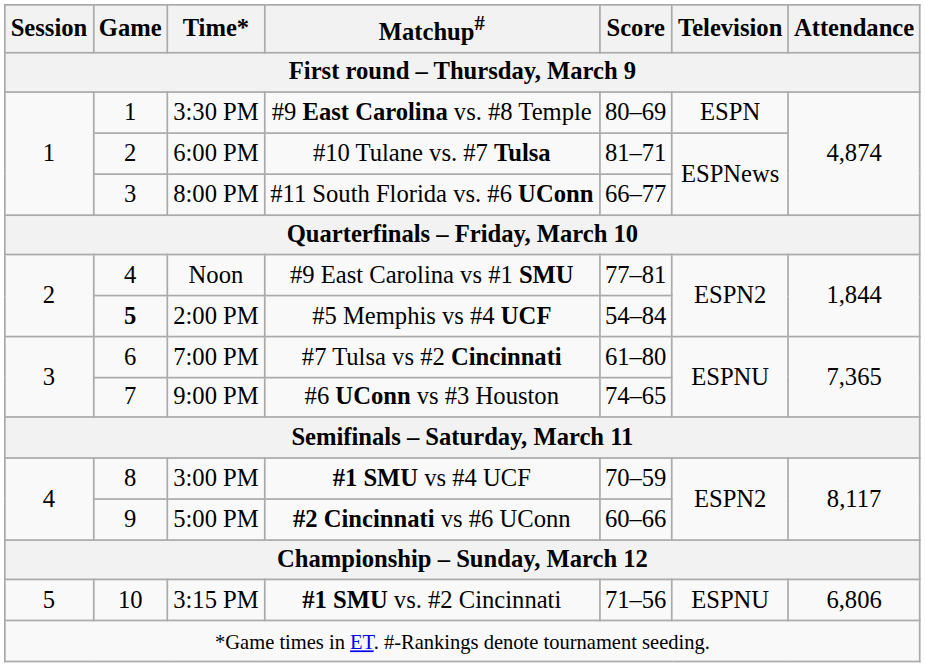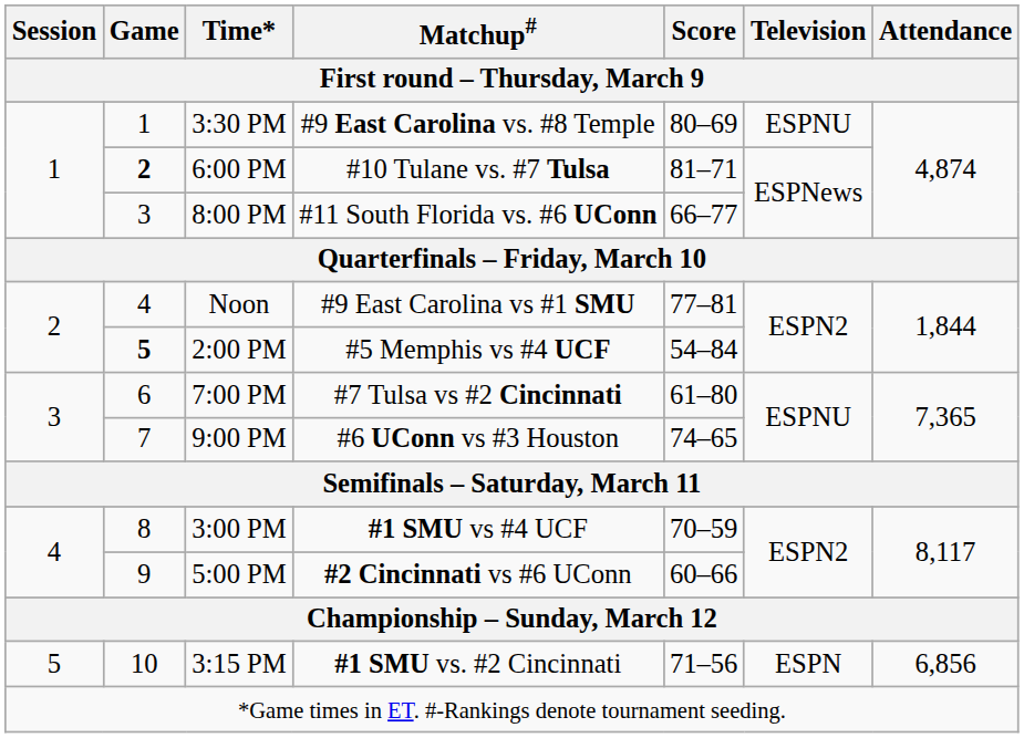3:30 PM | Television: ESPN -> ESPNU
6:00 PM | Game: normal -> bold
3:15 PM | Television: ESPNU -> ESPN
3:15 PM | Attendance: 6,806 -> 6,856
